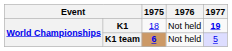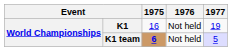K1 | 1975: 18 -> 16
K1 | 1977: bold -> normal
